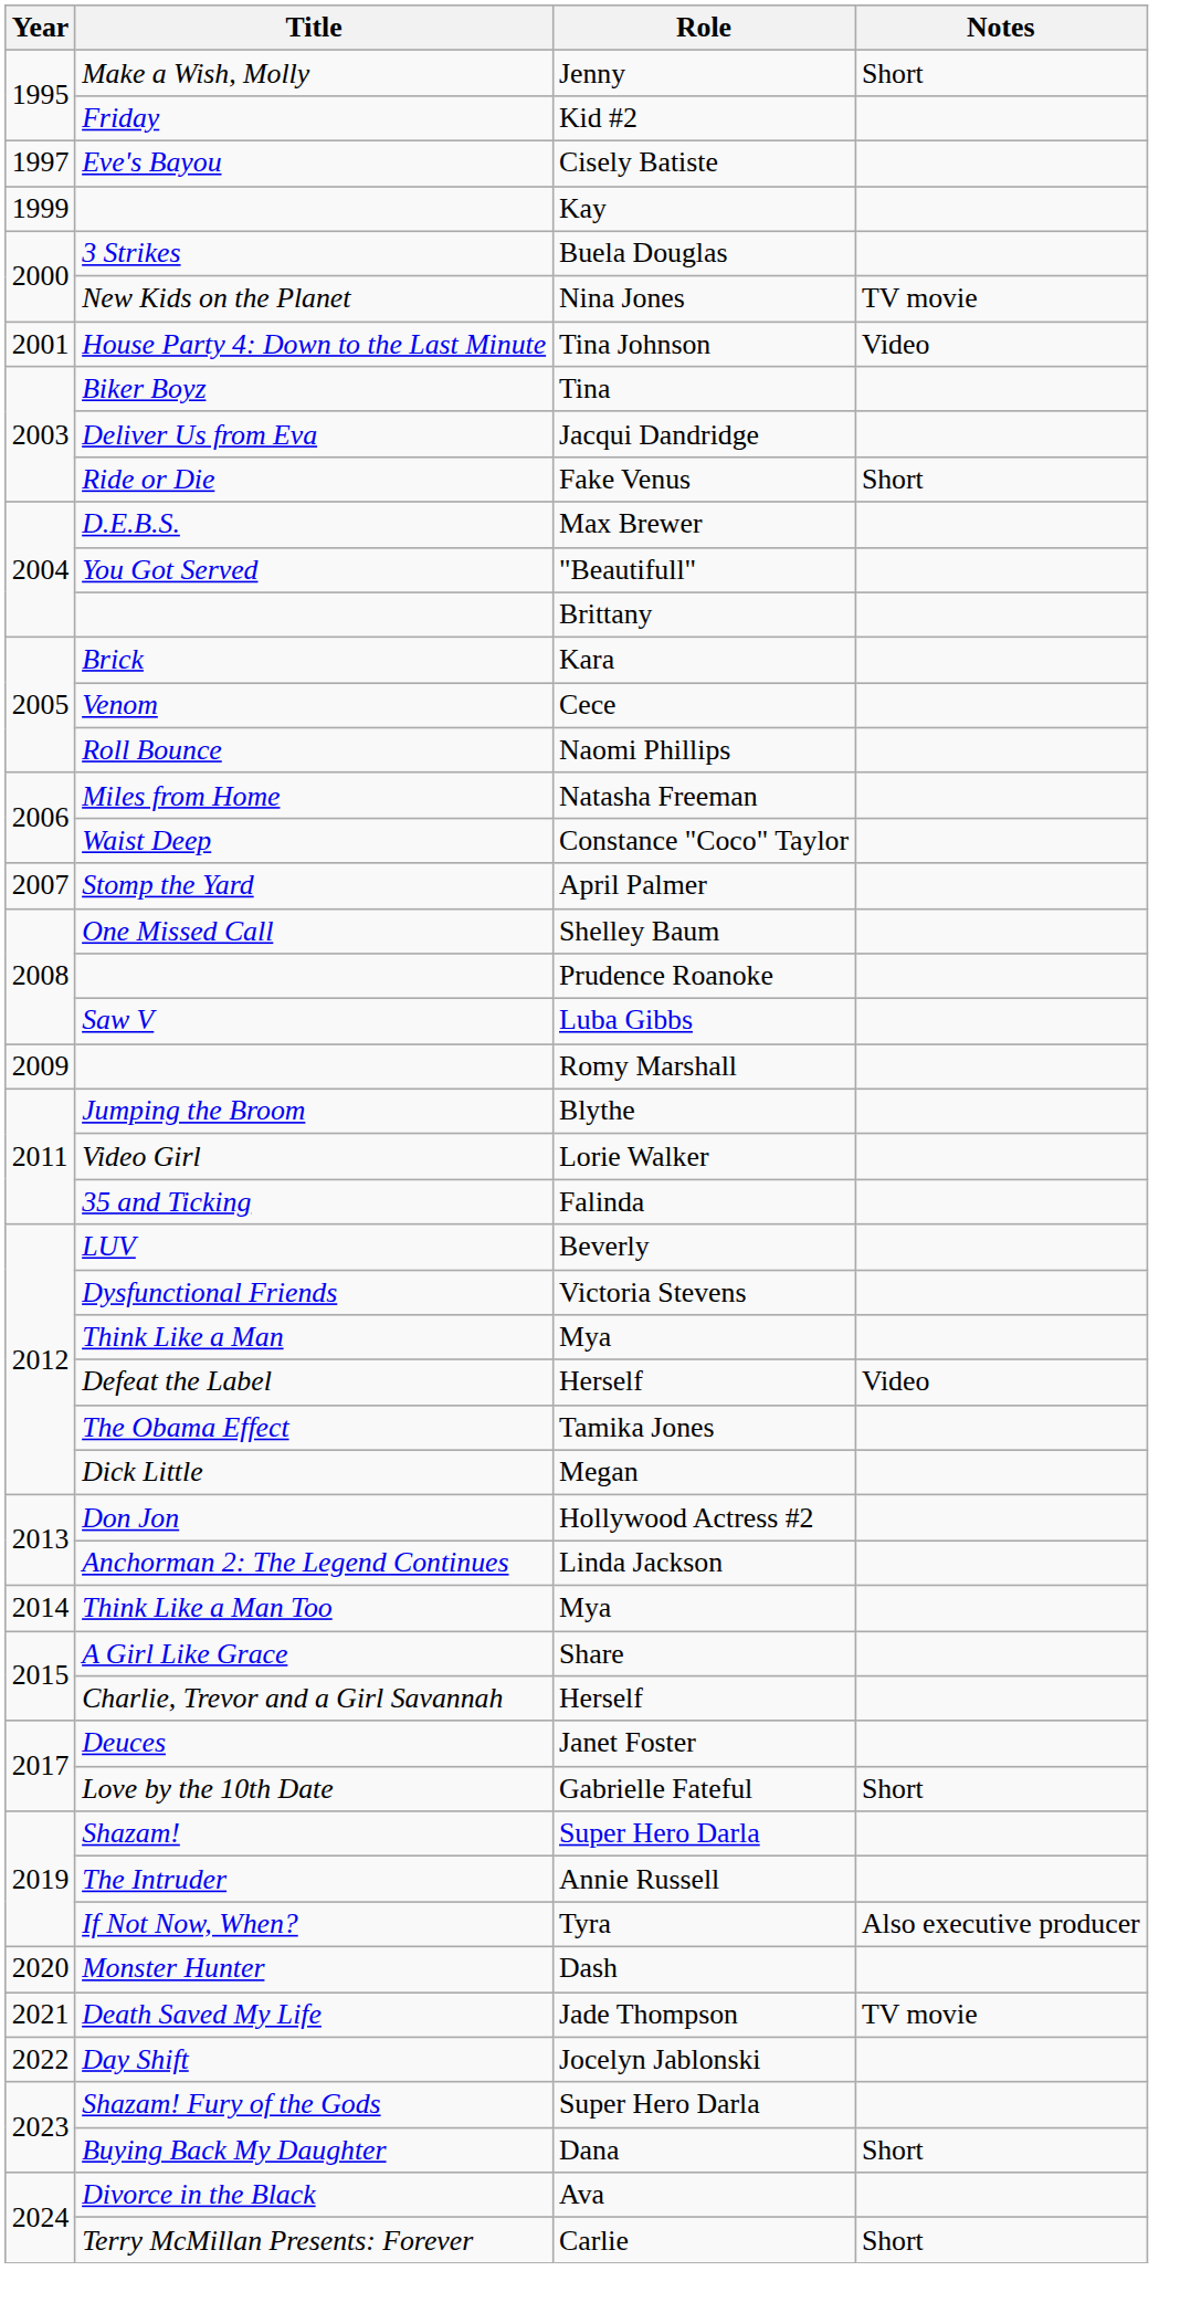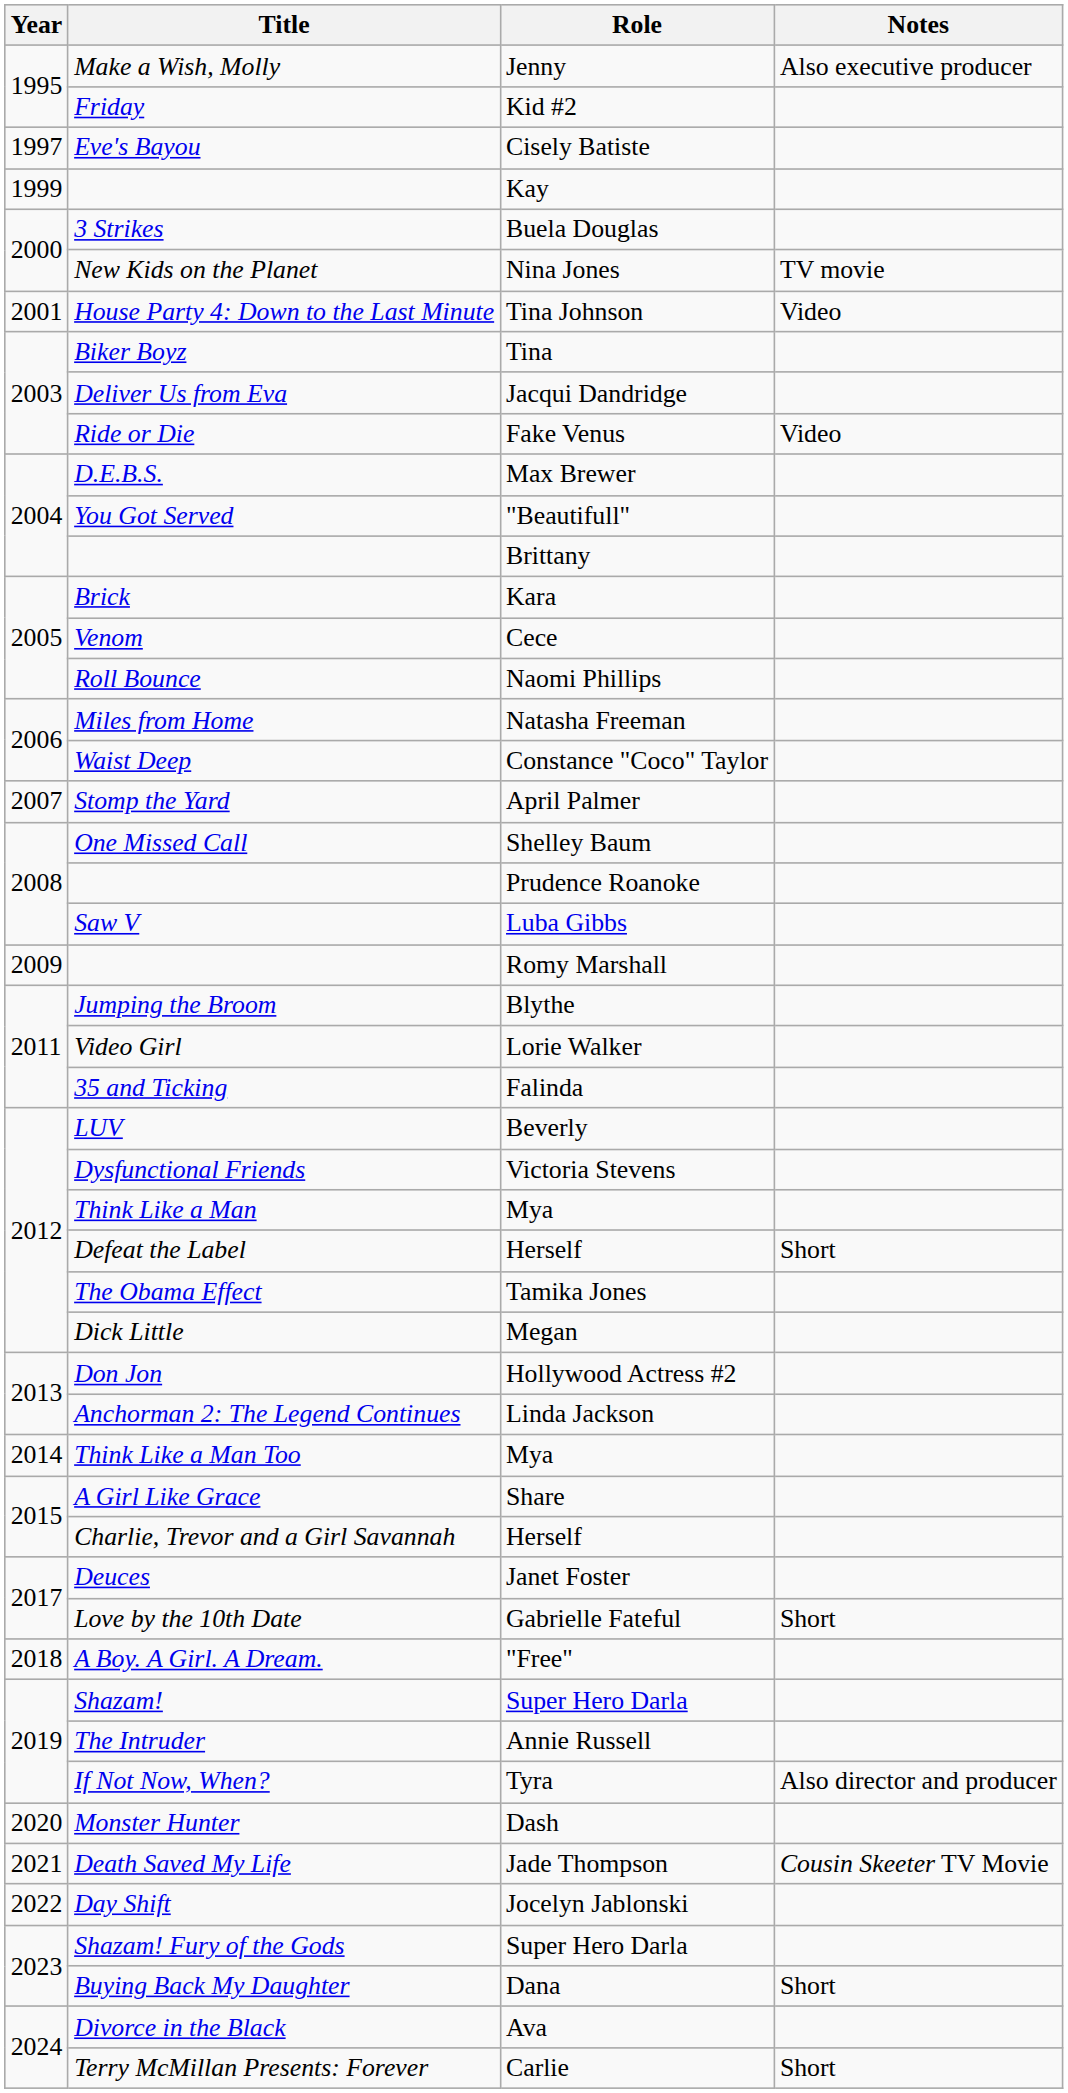Make a Wish, Molly | Notes: Short -> Also executive producer
Ride or Die | Notes: Short -> Video
Defeat the Label | Notes: Video -> Short
+ row: 2018 | A Boy. A Girl. A Dream. | "Free"
If Not Now, When? | Notes: Also executive producer -> Also director and producer
Death Saved My Life | Notes: TV movie -> Cousin Skeeter TV Movie
